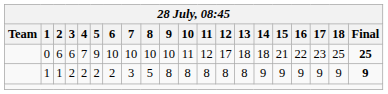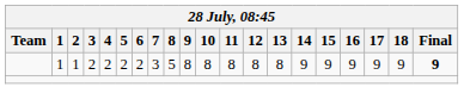- row: 0 | 6 | 6 | 7 | 9 | 10 | 10 | 10 | 10 | 11 | 12 | 17 | 18 | 18 | 21 | 22 | 23 | 25 | 25
